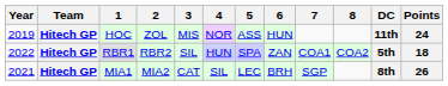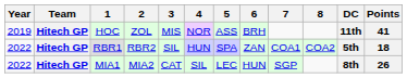HOC | 6: HUN -> BRH
HOC | Points: 24 -> 41
MIA1 | Year: 2021 -> 2022
MIA1 | 6: BRH -> HUN
